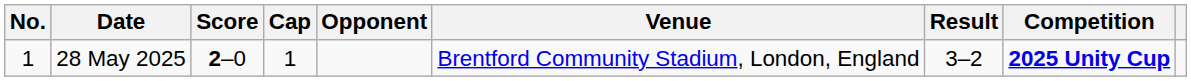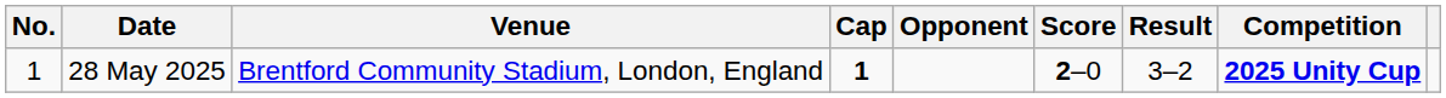columns swapped: Venue <-> Score
28 May 2025 | Cap: normal -> bold
